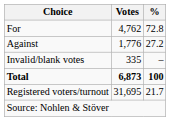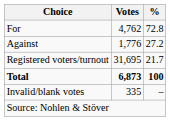rows swapped: Invalid/blank votes <-> Registered voters/turnout
